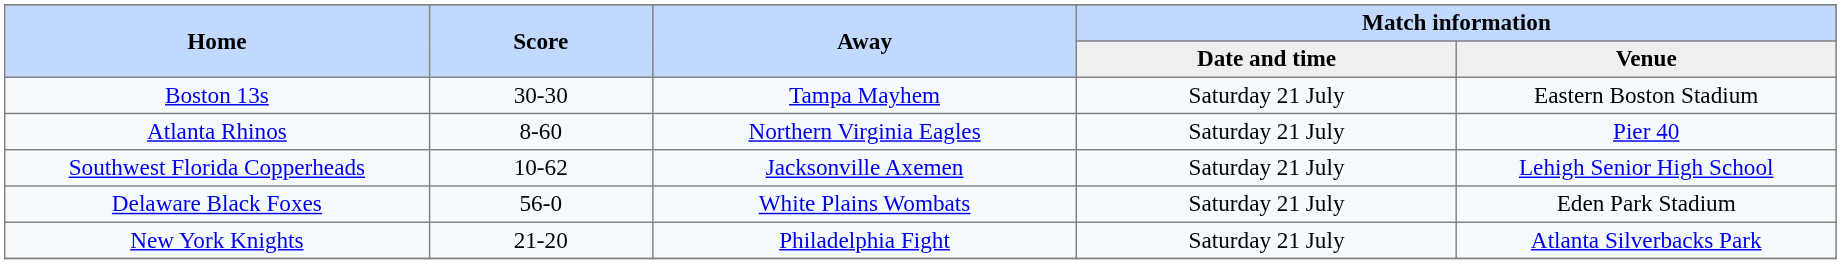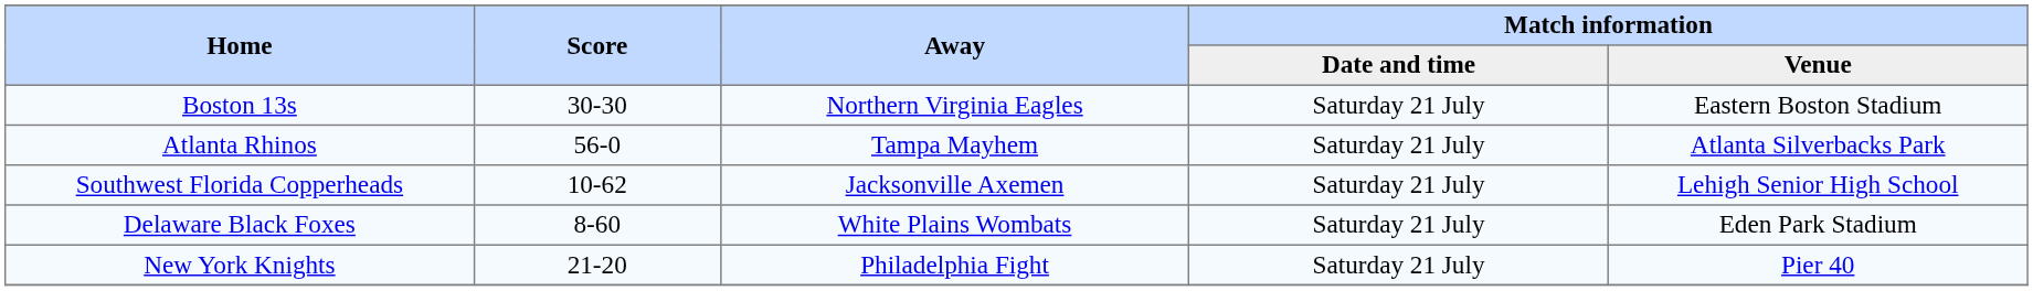Boston 13s | Away: Tampa Mayhem -> Northern Virginia Eagles
Atlanta Rhinos | Score: 8-60 -> 56-0
Atlanta Rhinos | Away: Northern Virginia Eagles -> Tampa Mayhem
Atlanta Rhinos | Match information / Venue: Pier 40 -> Atlanta Silverbacks Park
Delaware Black Foxes | Score: 56-0 -> 8-60
New York Knights | Match information / Venue: Atlanta Silverbacks Park -> Pier 40
